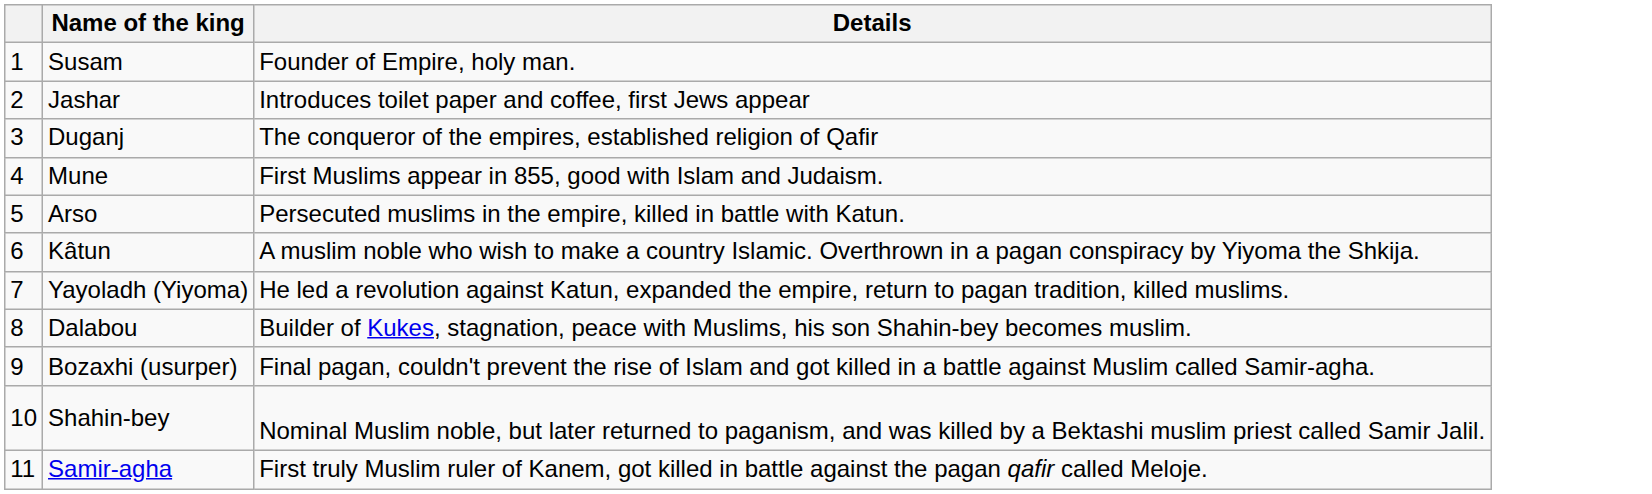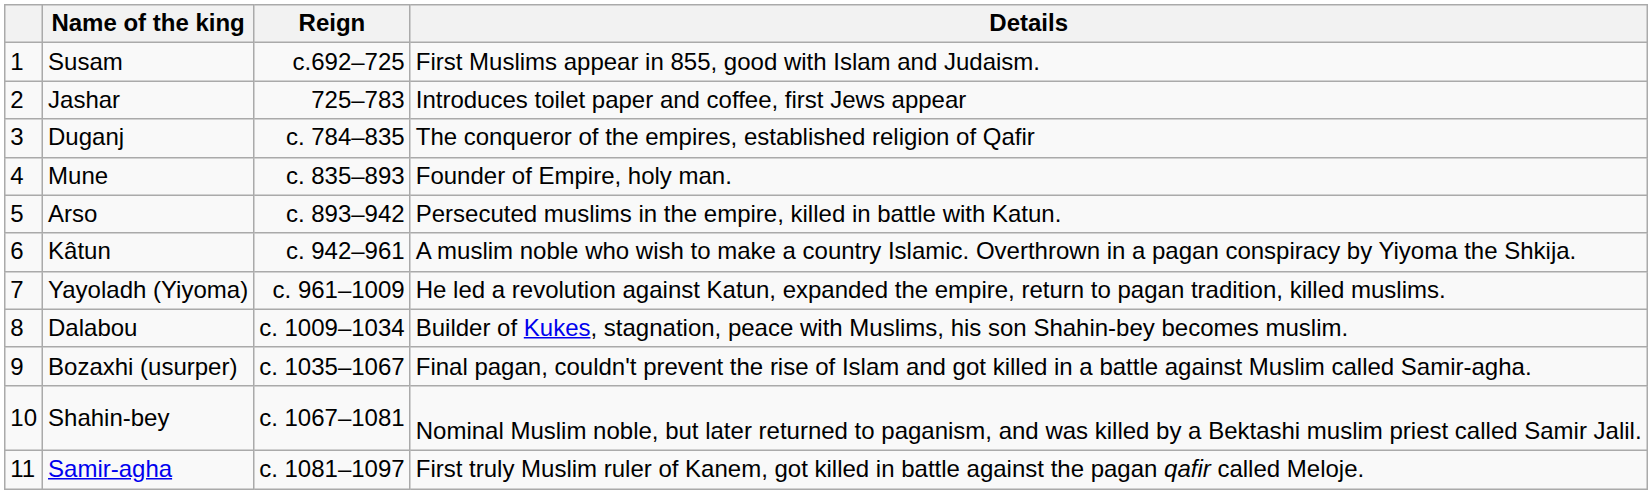+ column: Reign | c.692–725 | 725–783 | c. 784–835 | c. 835–893 | c. 893–942 | c. 942–961 | c. 961–1009 | c. 1009–1034 | c. 1035–1067 | c. 1067–1081 | c. 1081–1097
Susam | Details: Founder of Empire, holy man. -> First Muslims appear in 855, good with Islam and Judaism.
Mune | Details: First Muslims appear in 855, good with Islam and Judaism. -> Founder of Empire, holy man.
